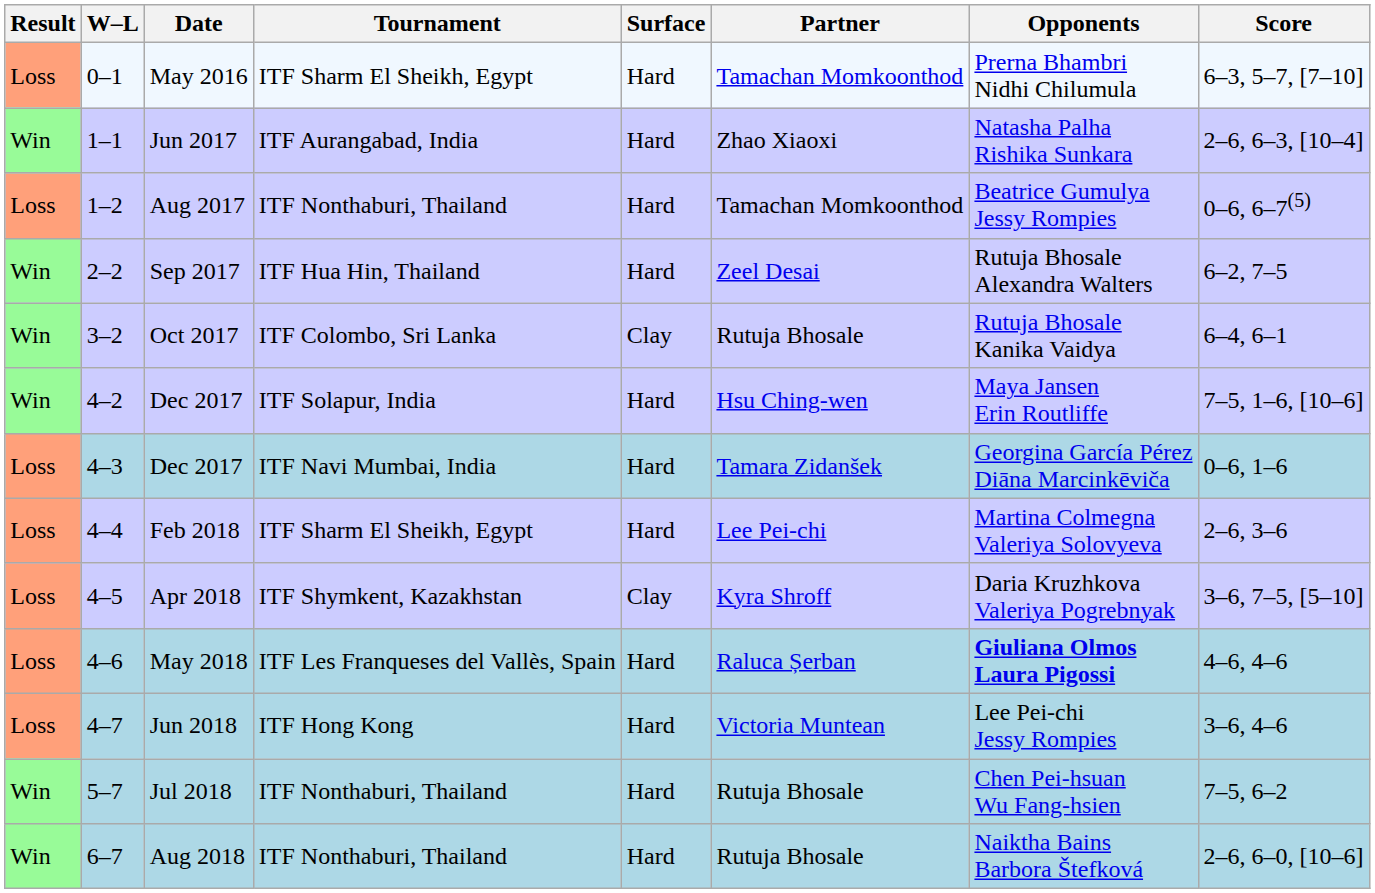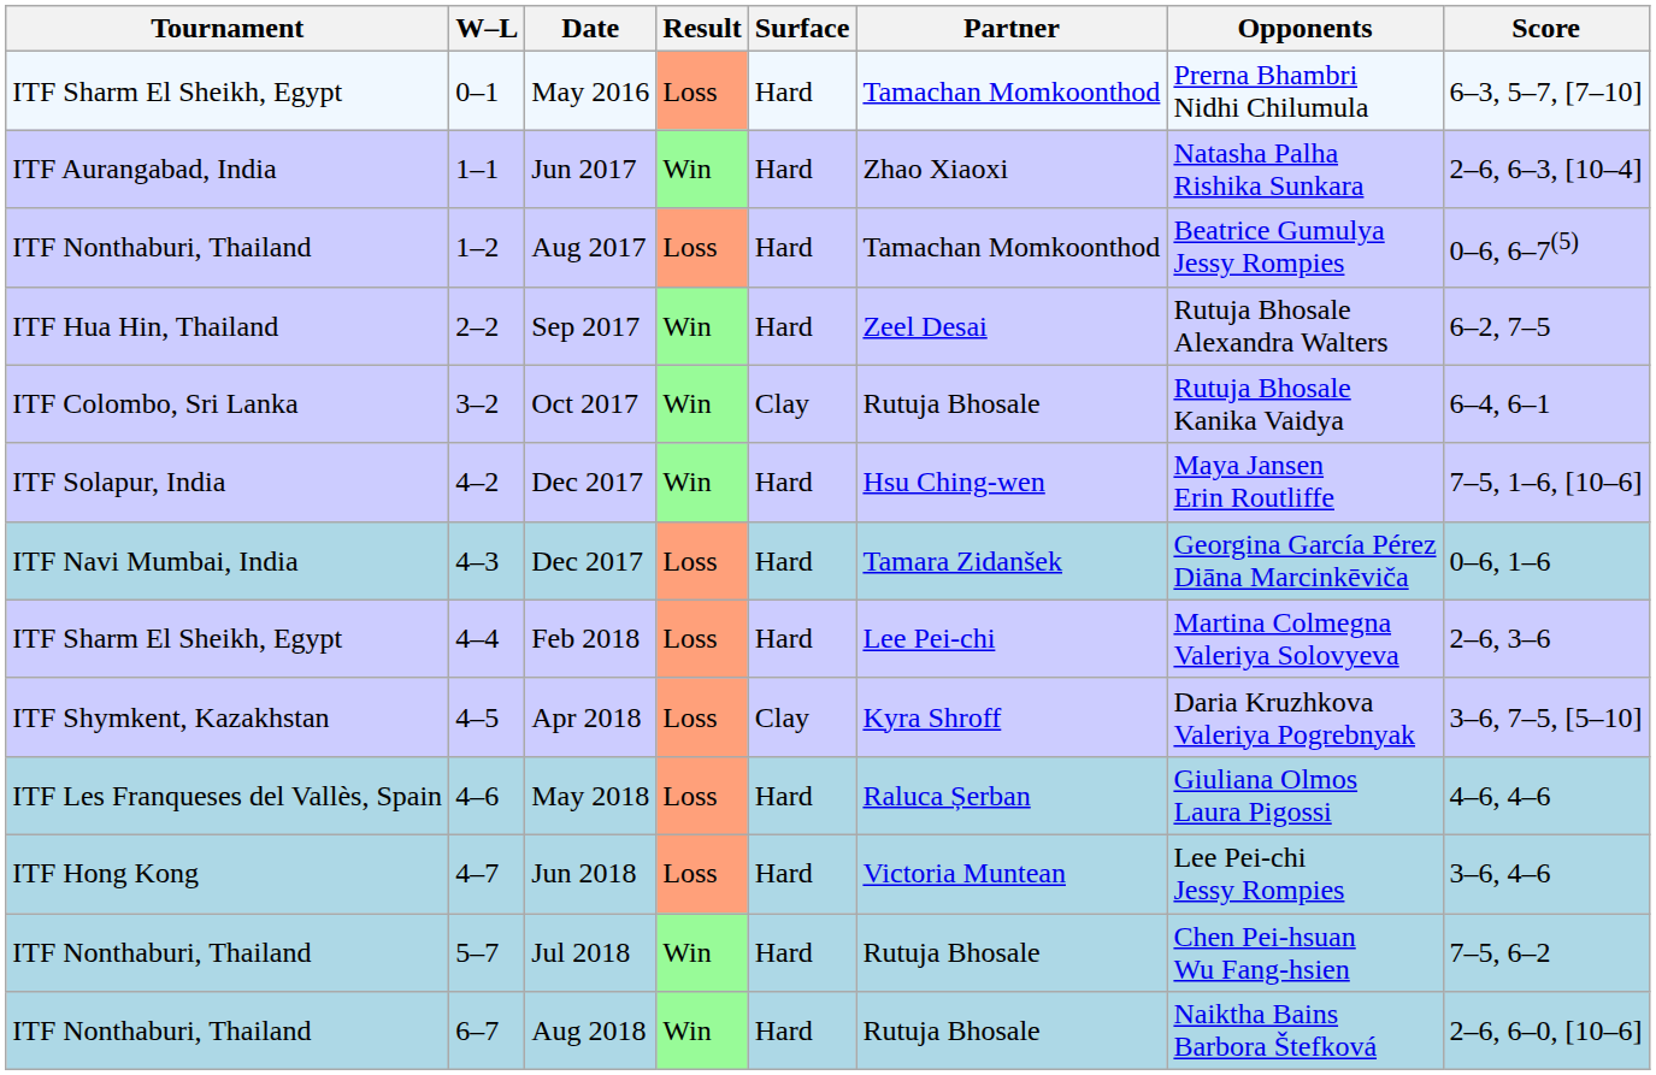columns swapped: Result <-> Tournament
May 2018 | Opponents: bold -> normal
